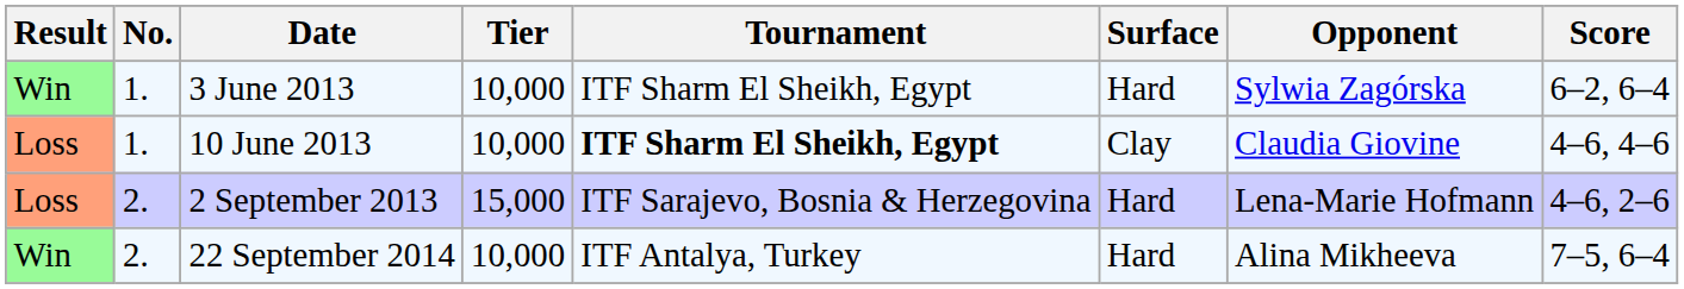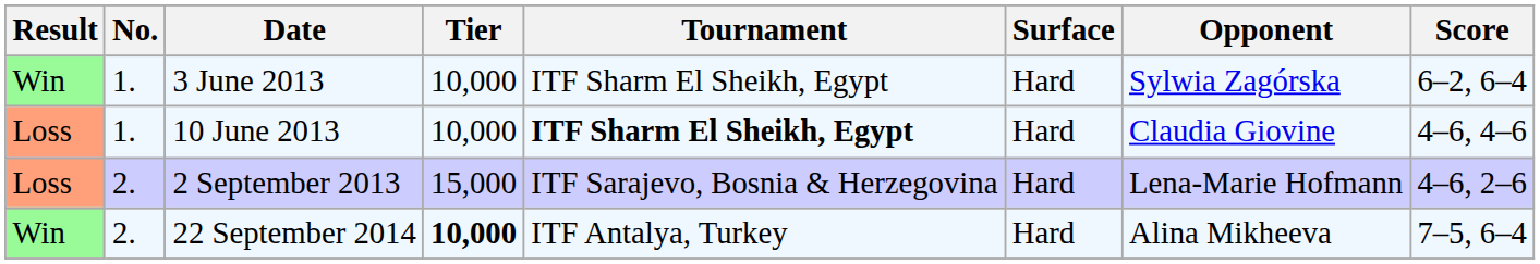10 June 2013 | Surface: Clay -> Hard
22 September 2014 | Tier: normal -> bold
